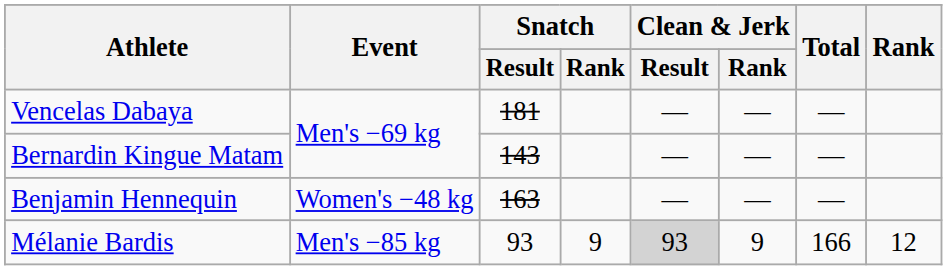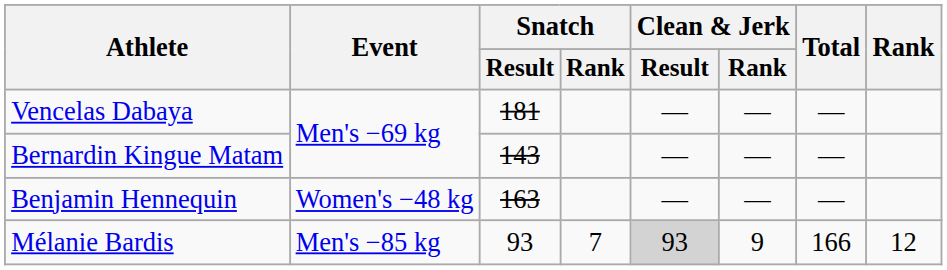Mélanie Bardis | Snatch / Rank: 9 -> 7
